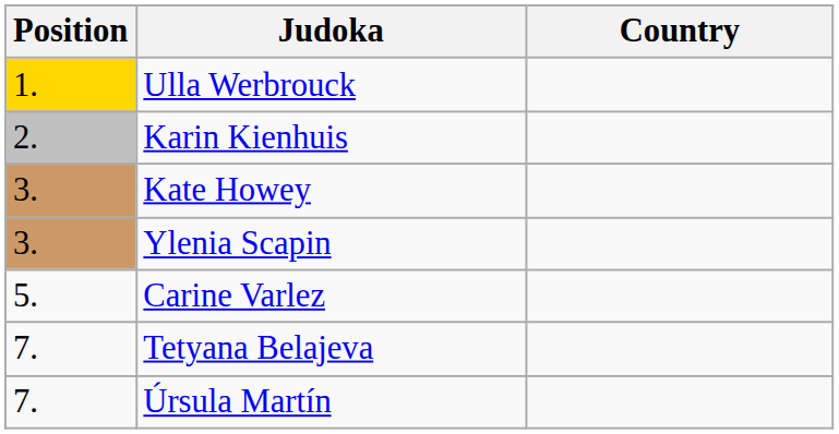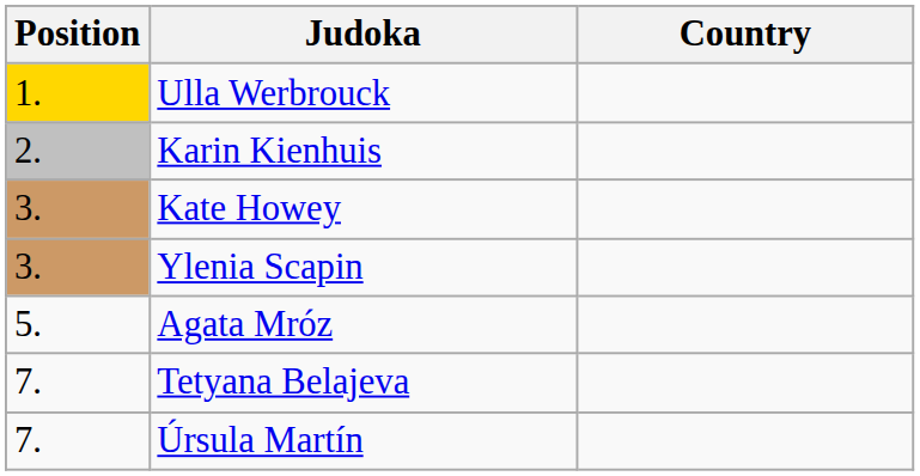- row: 5. | Carine Varlez
+ row: 5. | Agata Mróz
